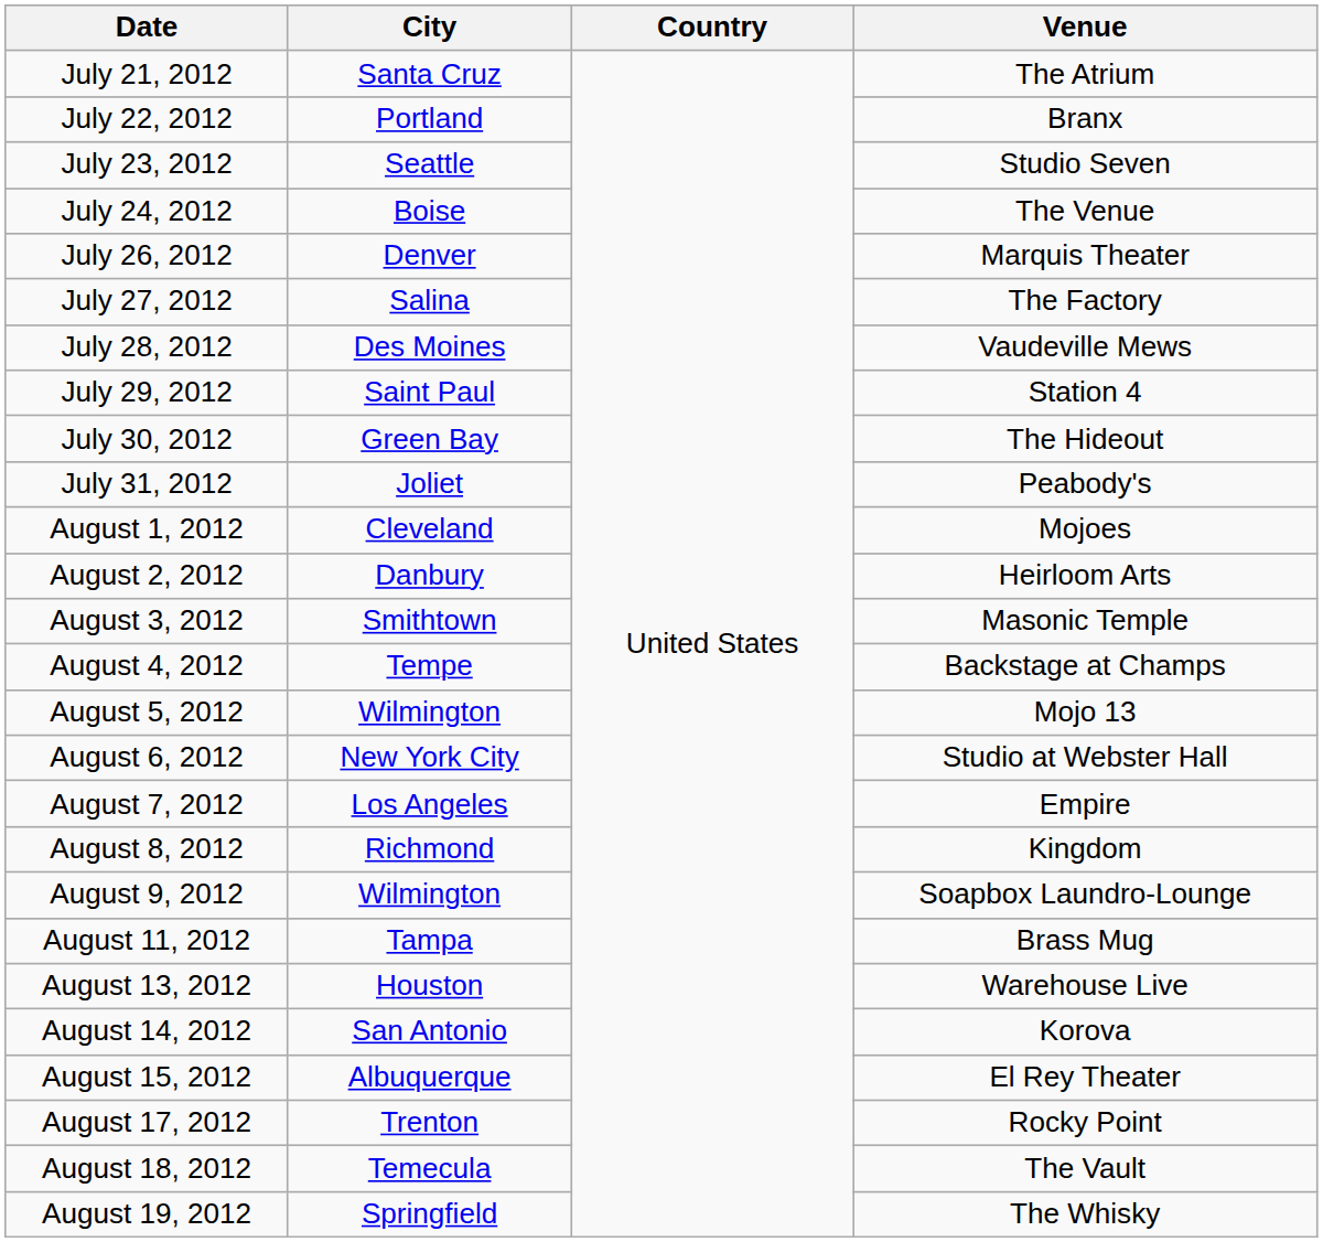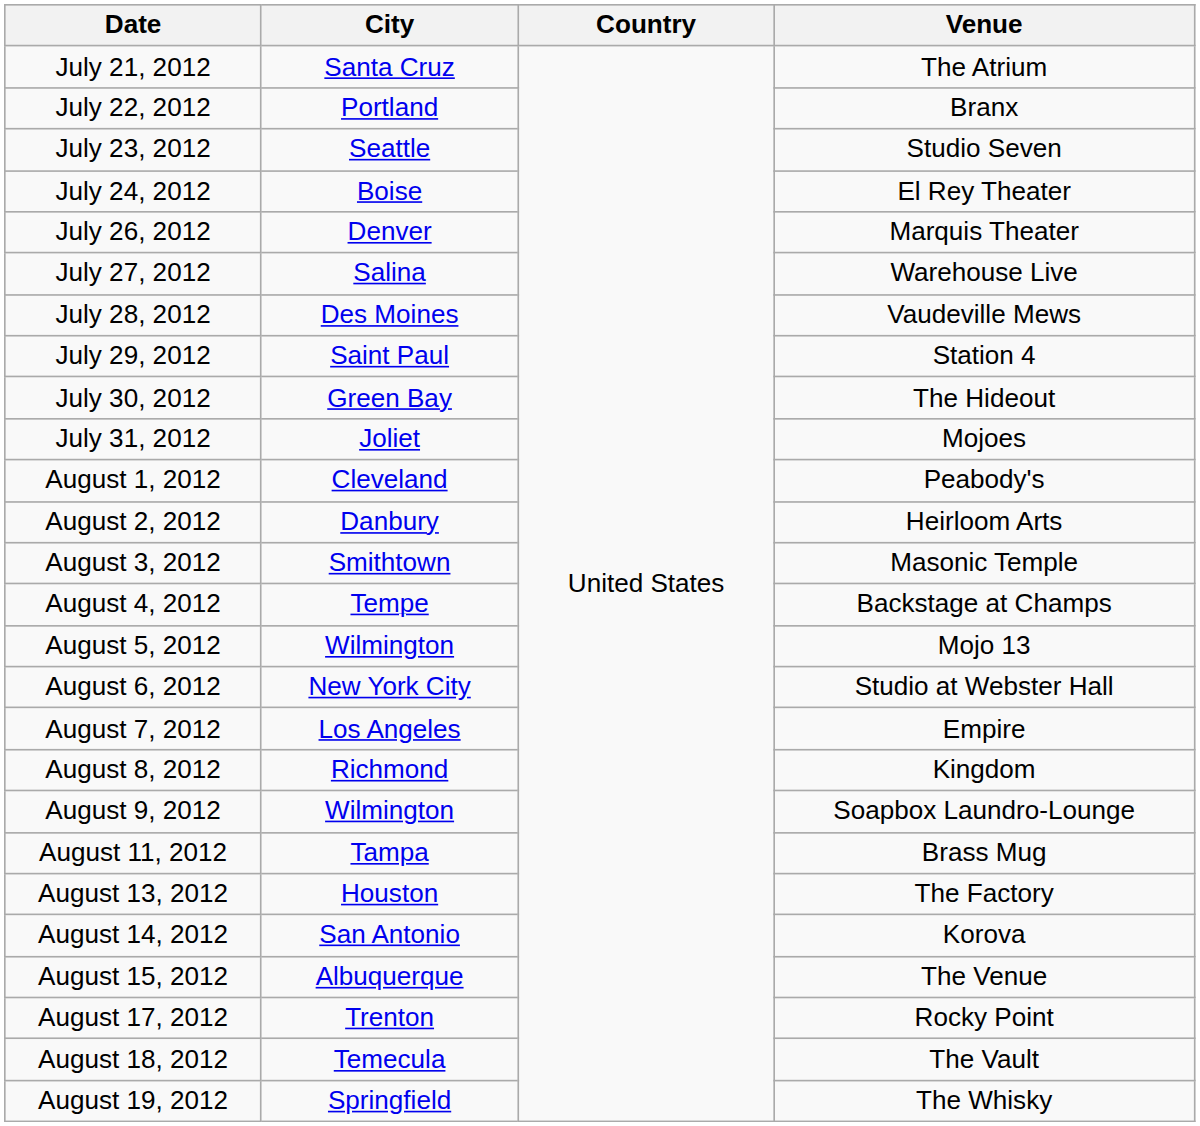July 24, 2012 | Venue: The Venue -> El Rey Theater
July 27, 2012 | Venue: The Factory -> Warehouse Live
July 31, 2012 | Venue: Peabody's -> Mojoes
August 1, 2012 | Venue: Mojoes -> Peabody's
August 13, 2012 | Venue: Warehouse Live -> The Factory
August 15, 2012 | Venue: El Rey Theater -> The Venue
